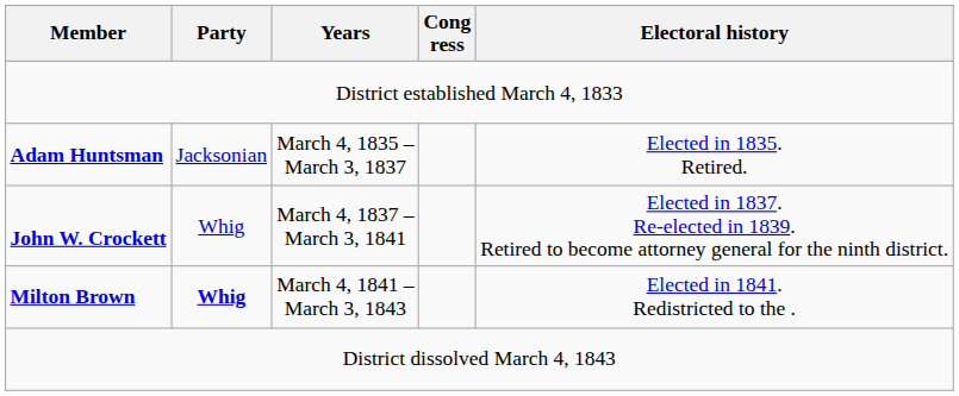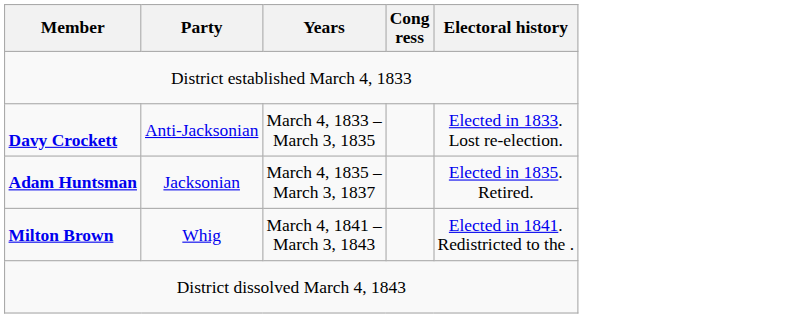+ row: Davy Crockett | Anti-Jacksonian | March 4, 1833 – March 3, 1835 | Elected in 1833. Lost re-election.
- row: John W. Crockett | Whig | March 4, 1837 – March 3, 1841 | Elected in 1837. Re-elected in 1839. Retired to become attorney general for the ninth district.
Milton Brown | Party: bold -> normal
